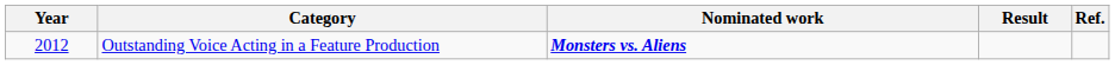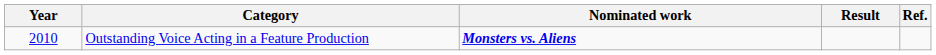Outstanding Voice Acting in a Feature Production | Year: 2012 -> 2010
